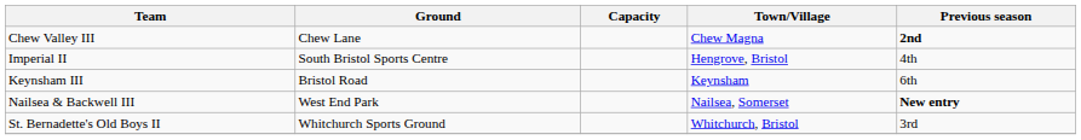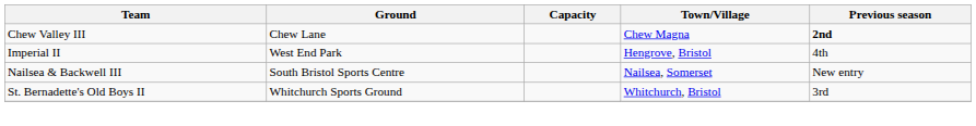Imperial II | Ground: South Bristol Sports Centre -> West End Park
- row: Keynsham III | Bristol Road | Keynsham | 6th
Nailsea & Backwell III | Ground: West End Park -> South Bristol Sports Centre
Nailsea & Backwell III | Previous season: bold -> normal
